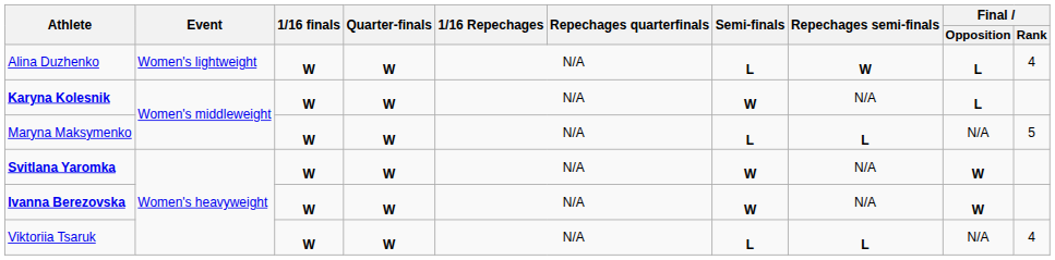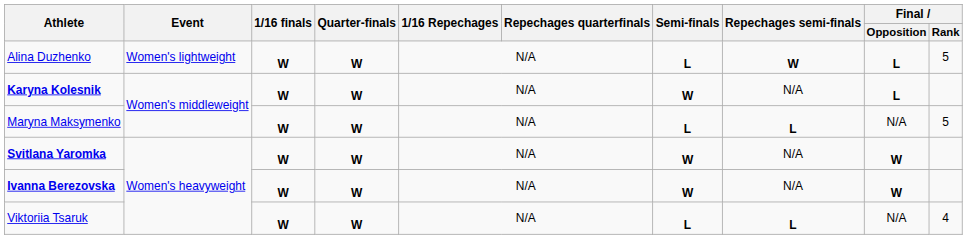Alina Duzhenko | Final / Rank: 4 -> 5
